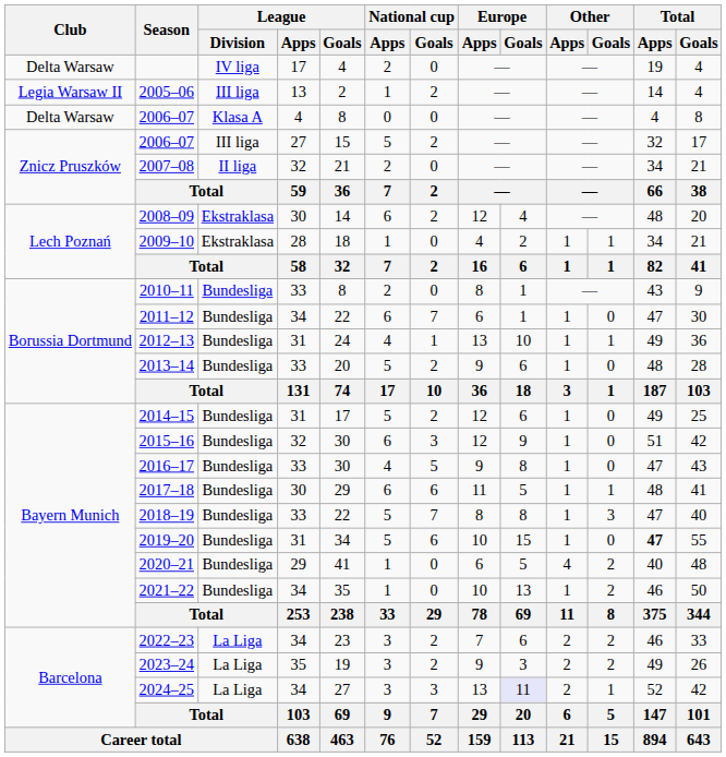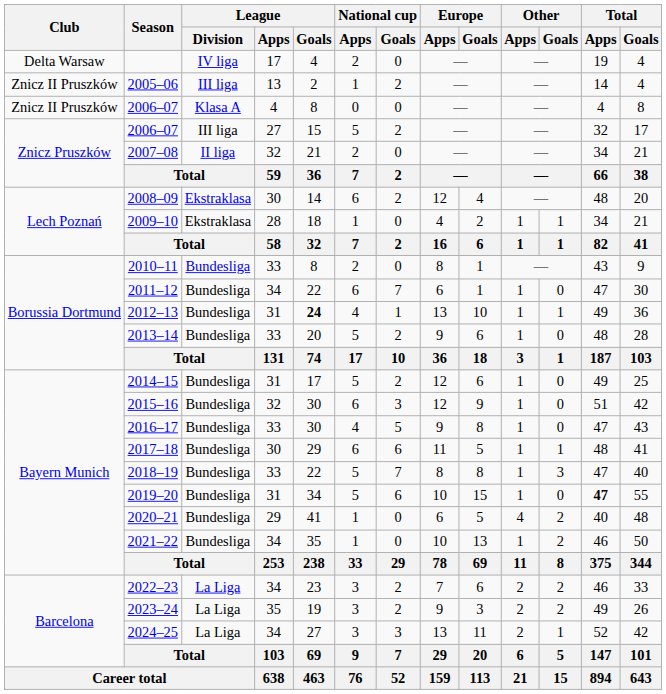2005–06 | Club: Legia Warsaw II -> Znicz II Pruszków
2006–07 / 4 | Club: Delta Warsaw -> Znicz II Pruszków
2012–13 | League / Goals: normal -> bold
2024–25 | Europe / Goals: lavender background -> no background
